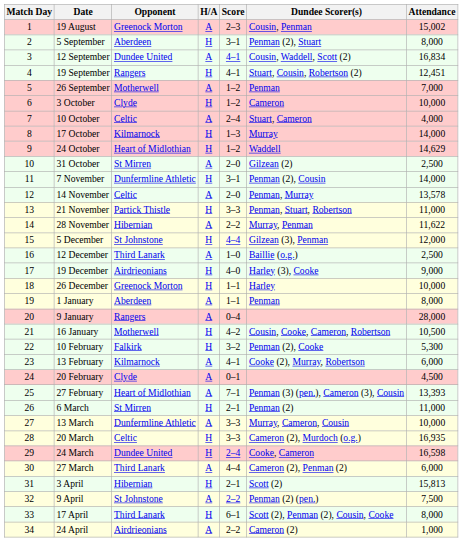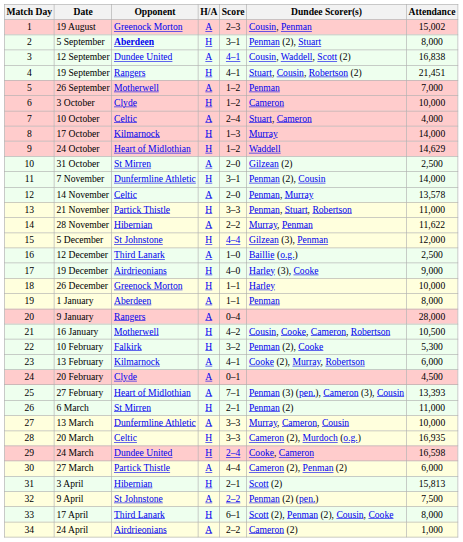5 September | Opponent: normal -> bold
12 September | Attendance: 16,834 -> 16,838
19 September | Attendance: 12,451 -> 21,451
27 March | Opponent: Third Lanark -> Partick Thistle
